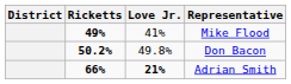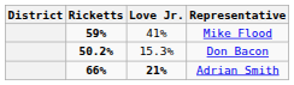Mike Flood | Ricketts: 49% -> 59%
Don Bacon | Love Jr.: 49.8% -> 15.3%
